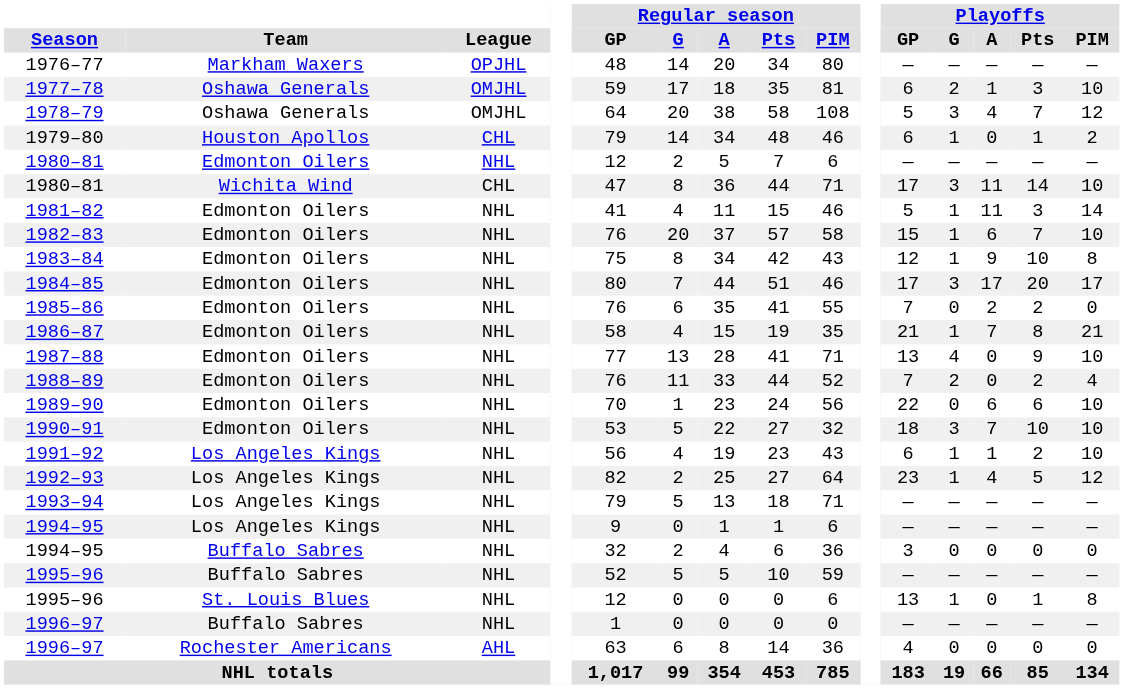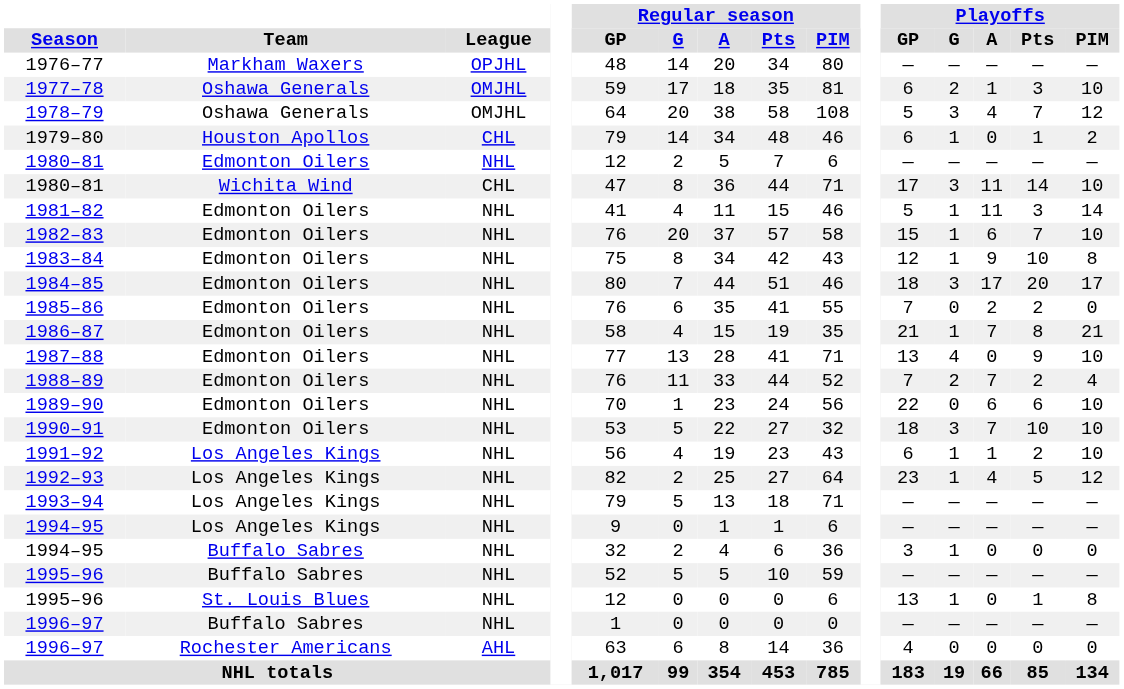1984–85 | Playoffs / GP: 17 -> 18
1988–89 | Playoffs / A: 0 -> 7
1994–95 / Buffalo Sabres | Playoffs / G: 0 -> 1
